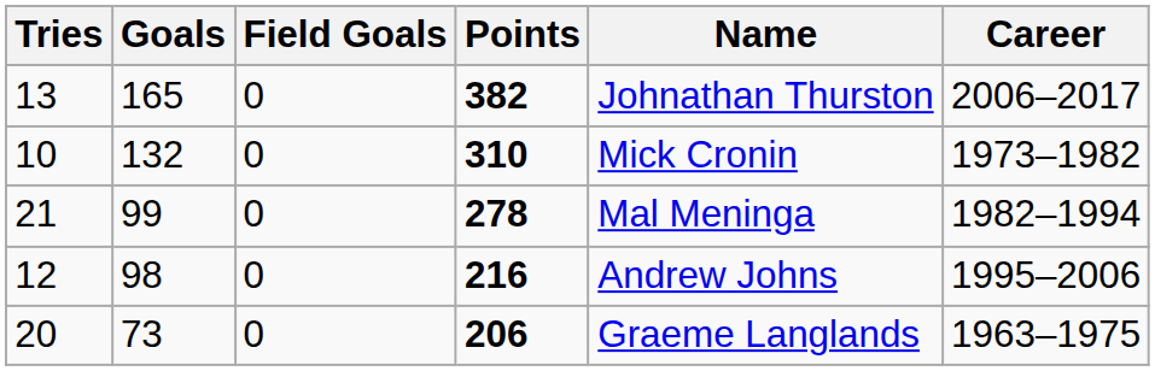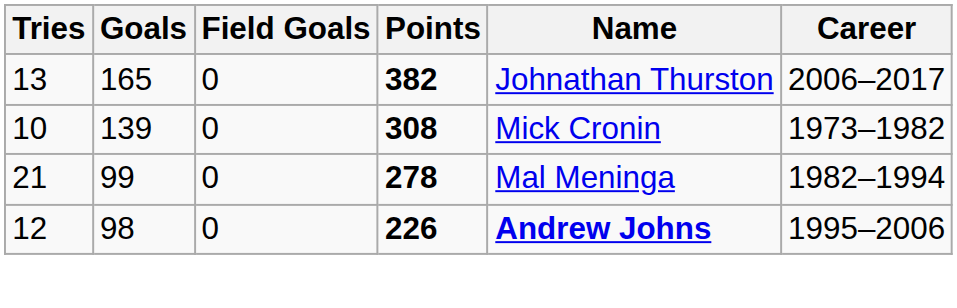10 | Goals: 132 -> 139
10 | Points: 310 -> 308
12 | Points: 216 -> 226
12 | Name: normal -> bold
- row: 20 | 73 | 0 | 206 | Graeme Langlands | 1963–1975
